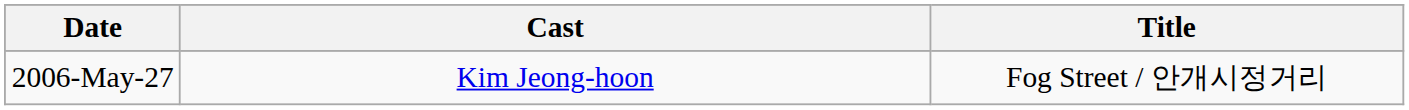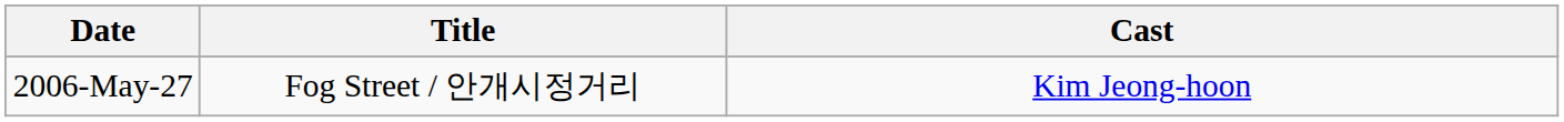columns swapped: Title <-> Cast
